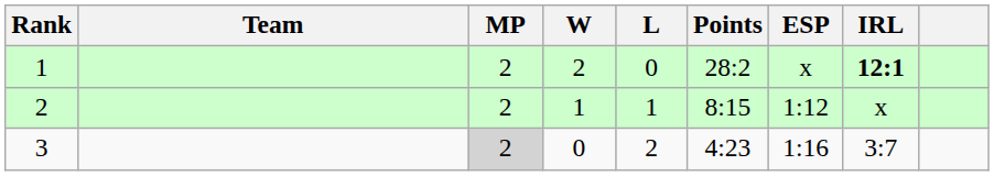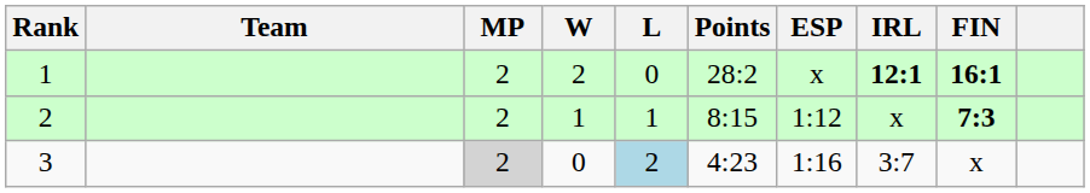+ column: FIN | 16:1 | 7:3 | x
3 | L: no background -> lightblue background
